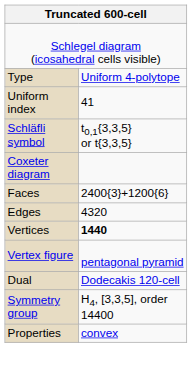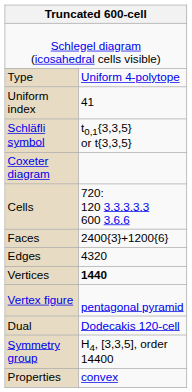+ row: Cells | 720: 120 3.3.3.3.3 600 3.6.6
